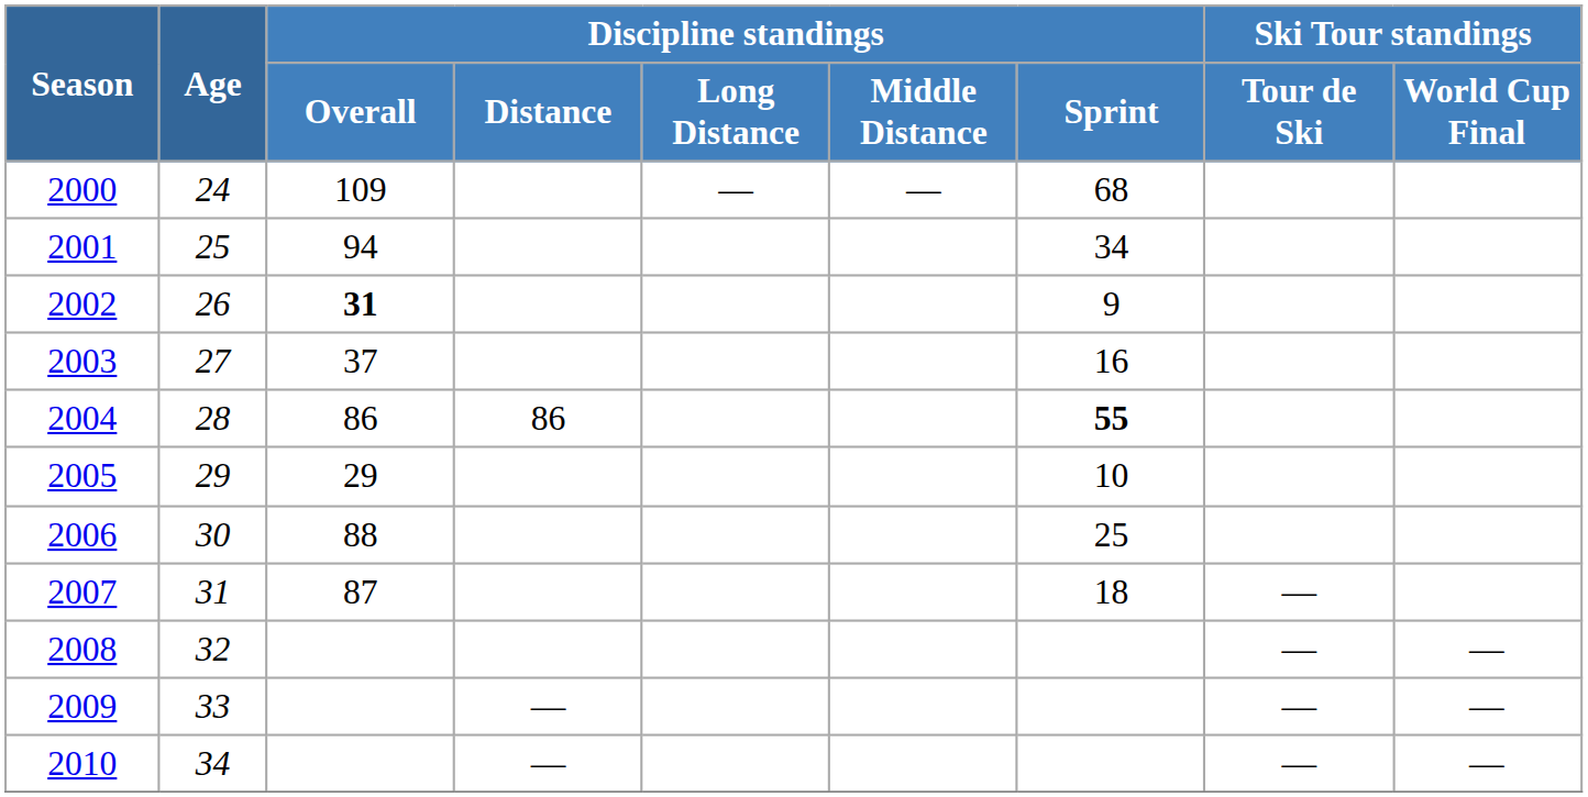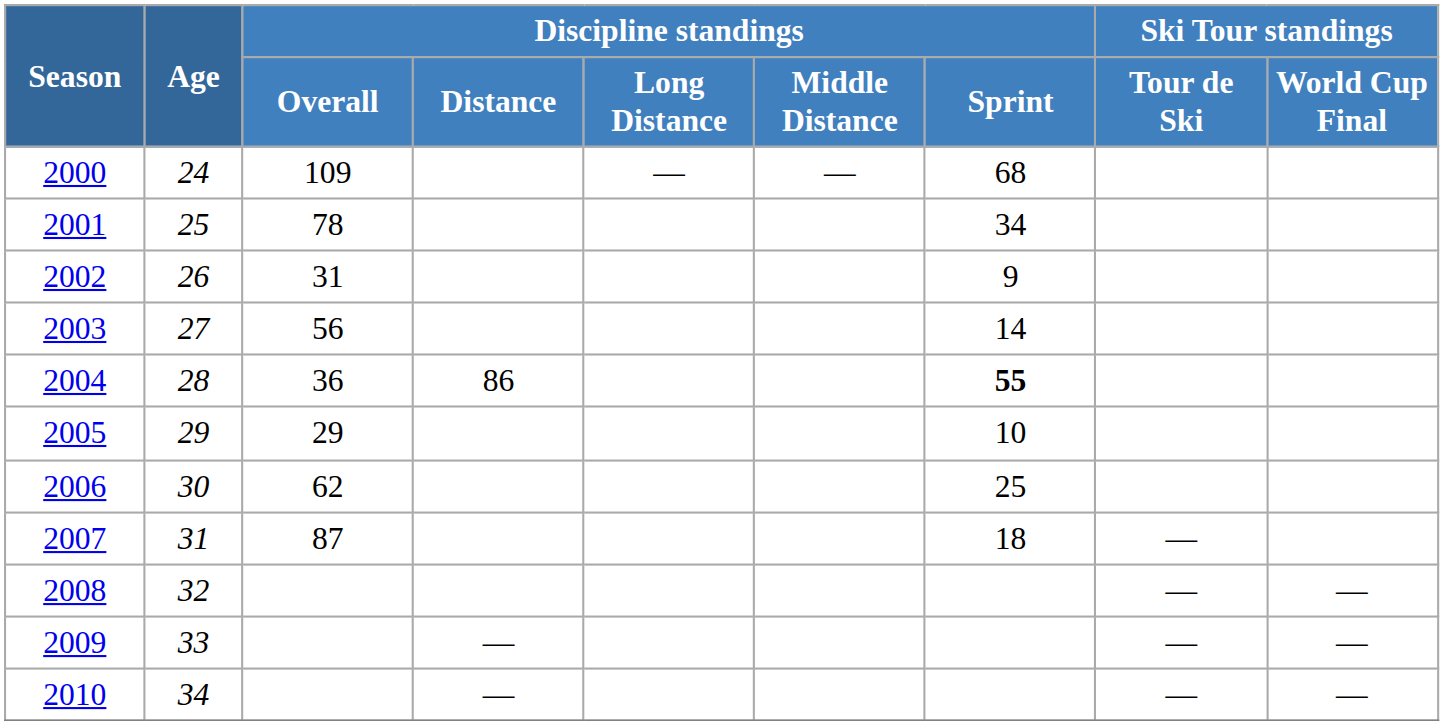2001 | Discipline standings / Overall: 94 -> 78
2002 | Discipline standings / Overall: bold -> normal
2003 | Discipline standings / Overall: 37 -> 56
2003 | Discipline standings / Sprint: 16 -> 14
2004 | Discipline standings / Overall: 86 -> 36
2006 | Discipline standings / Overall: 88 -> 62
